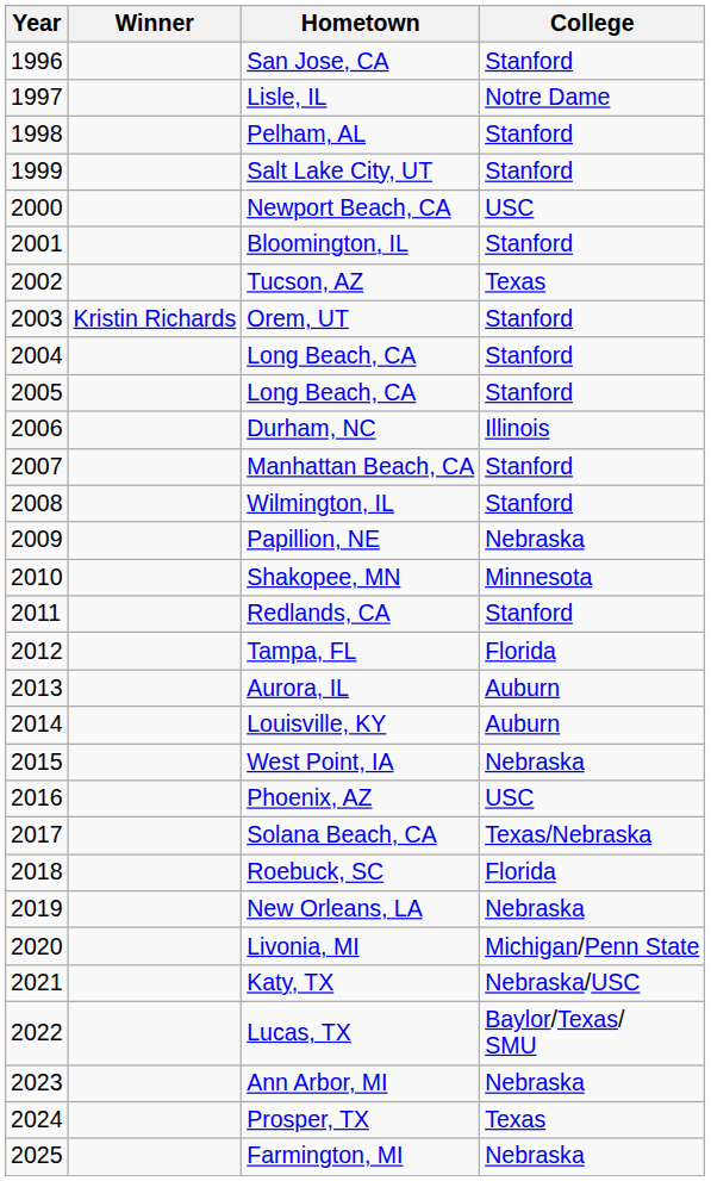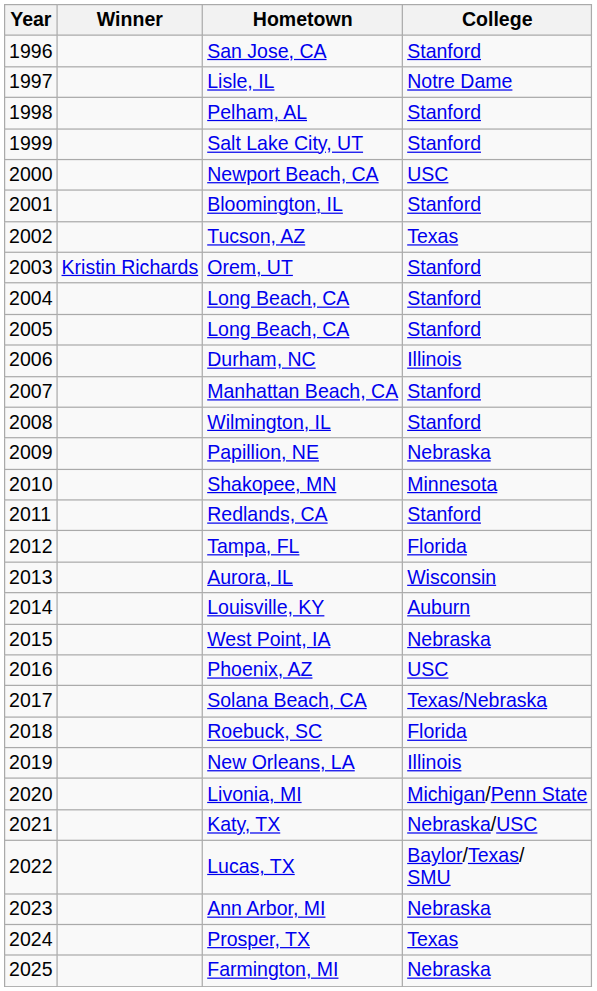Aurora, IL | College: Auburn -> Wisconsin
New Orleans, LA | College: Nebraska -> Illinois
